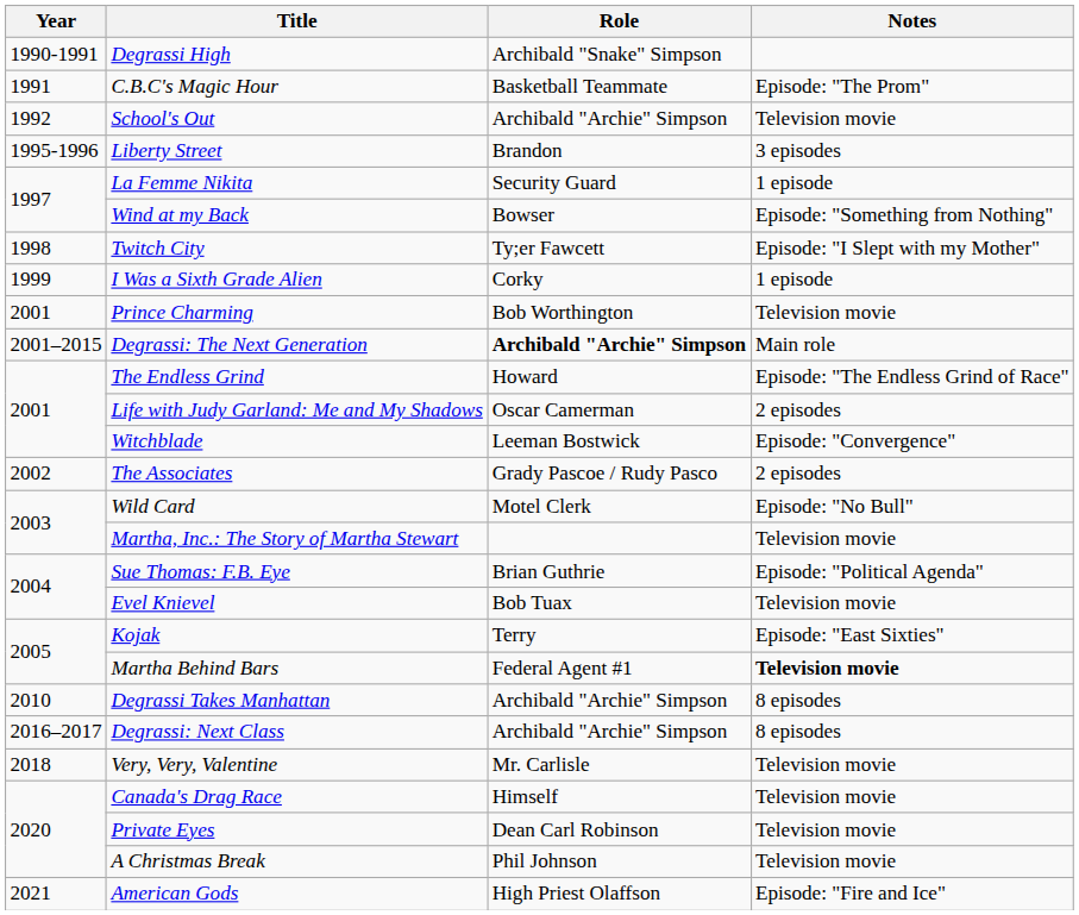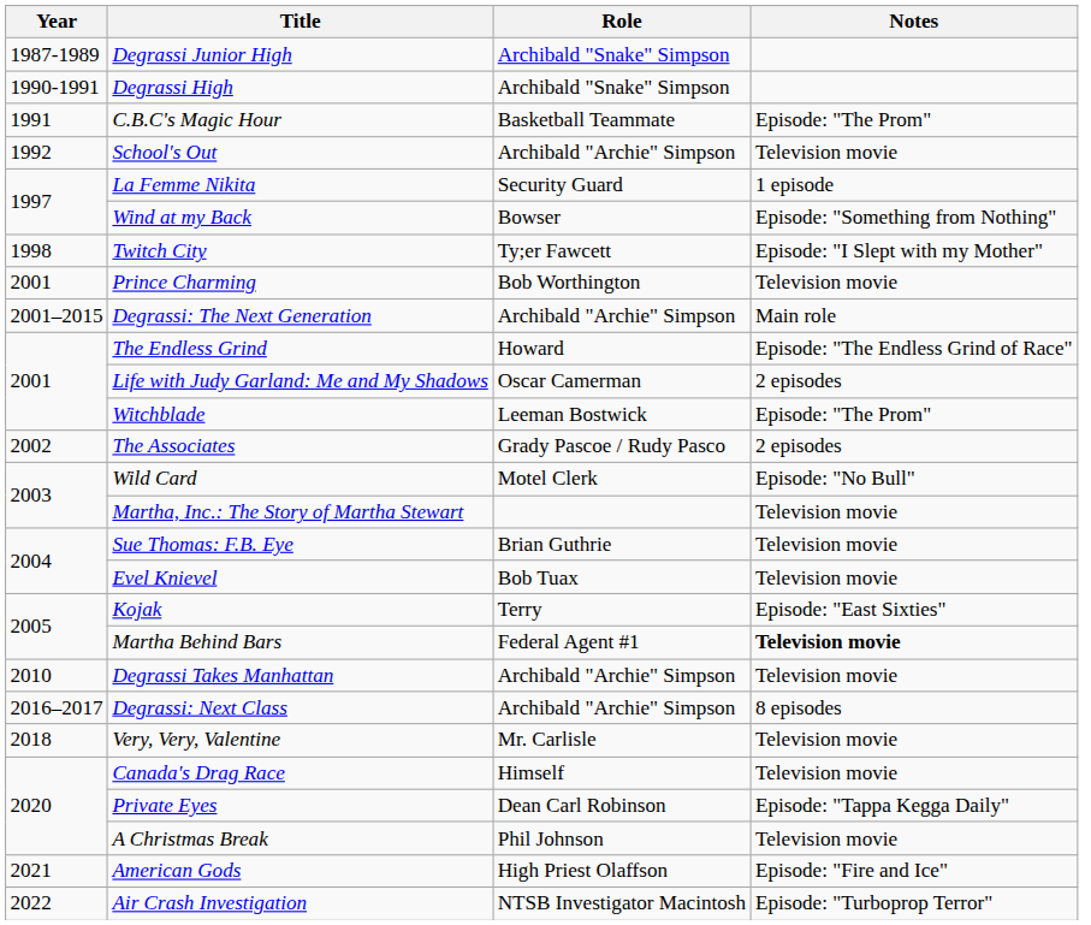+ row: 1987-1989 | Degrassi Junior High | Archibald "Snake" Simpson
- row: 1995-1996 | Liberty Street | Brandon | 3 episodes
- row: 1999 | I Was a Sixth Grade Alien | Corky | 1 episode
Degrassi: The Next Generation | Role: bold -> normal
Witchblade | Notes: Episode: "Convergence" -> Episode: "The Prom"
Sue Thomas: F.B. Eye | Notes: Episode: "Political Agenda" -> Television movie
Degrassi Takes Manhattan | Notes: 8 episodes -> Television movie
Private Eyes | Notes: Television movie -> Episode: "Tappa Kegga Daily"
+ row: 2022 | Air Crash Investigation | NTSB Investigator Macintosh | Episode: "Turboprop Terror"
